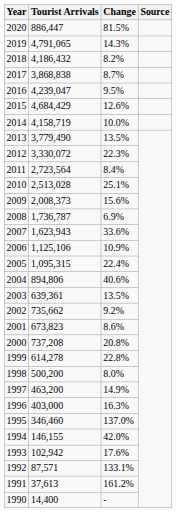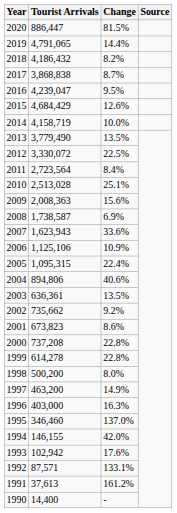2019 | Change: 14.3% -> 14.4%
2012 | Change: 22.3% -> 22.5%
2009 | Tourist Arrivals: 2,008,373 -> 2,008,363
2008 | Tourist Arrivals: 1,736,787 -> 1,738,587
2003 | Tourist Arrivals: 639,361 -> 636,361
2000 | Change: 20.8% -> 22.8%
